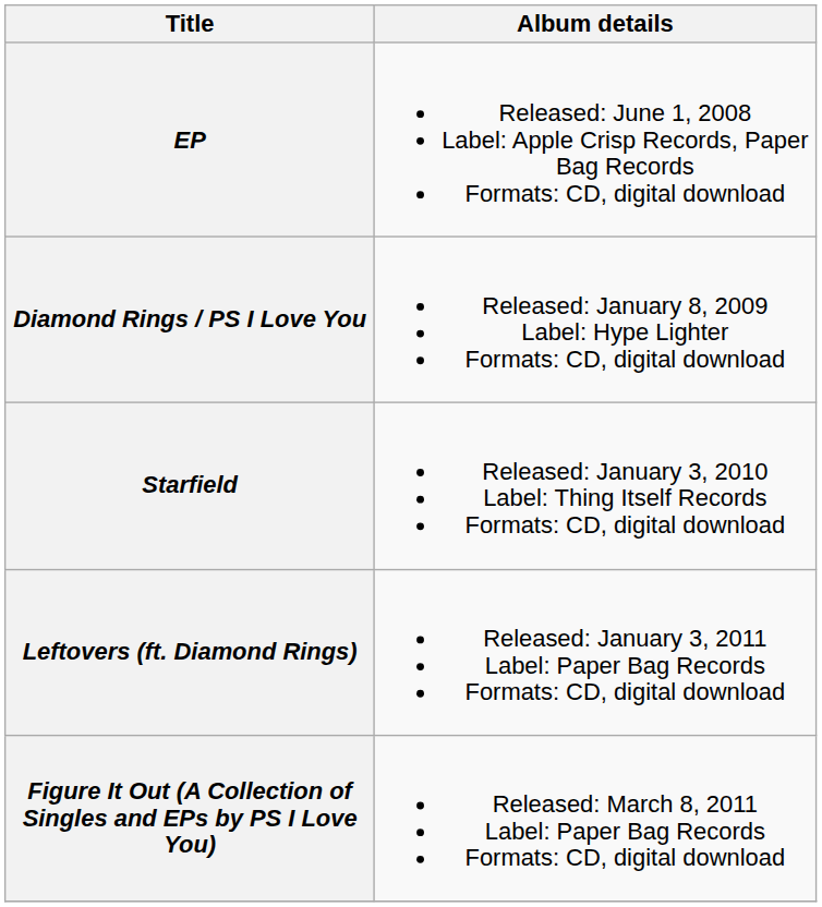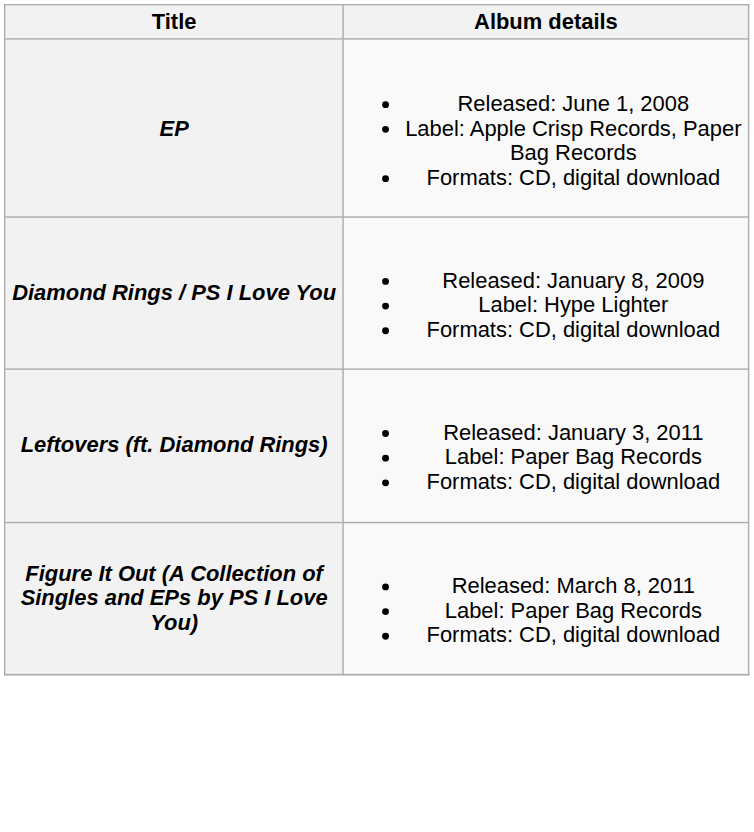- row: Starfield | Released: January 3, 2010 Label: Thing Itself Records Formats: CD, digital download
